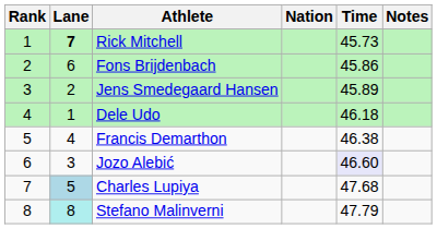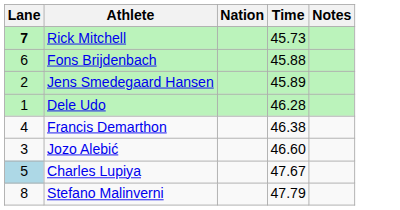- column: Rank | 1 | 2 | 3 | 4 | 5 | 6 | 7 | 8
Fons Brijdenbach | Time: 45.86 -> 45.88
Dele Udo | Time: 46.18 -> 46.28
Jozo Alebić | Time: lavender background -> no background
Charles Lupiya | Time: 47.68 -> 47.67
Stefano Malinverni | Lane: paleturquoise background -> no background
